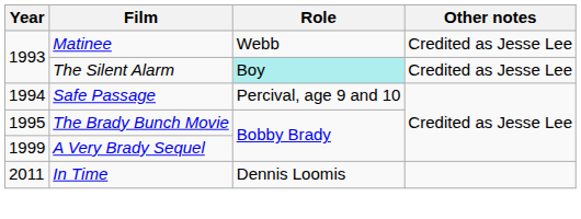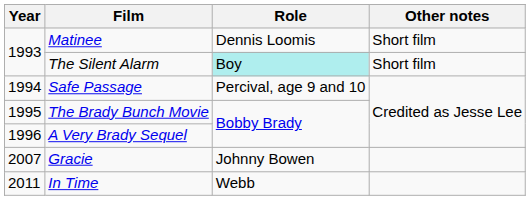Matinee | Role: Webb -> Dennis Loomis
Matinee | Other notes: Credited as Jesse Lee -> Short film
The Silent Alarm | Other notes: Credited as Jesse Lee -> Short film
A Very Brady Sequel | Year: 1999 -> 1996
+ row: 2007 | Gracie | Johnny Bowen
In Time | Role: Dennis Loomis -> Webb
